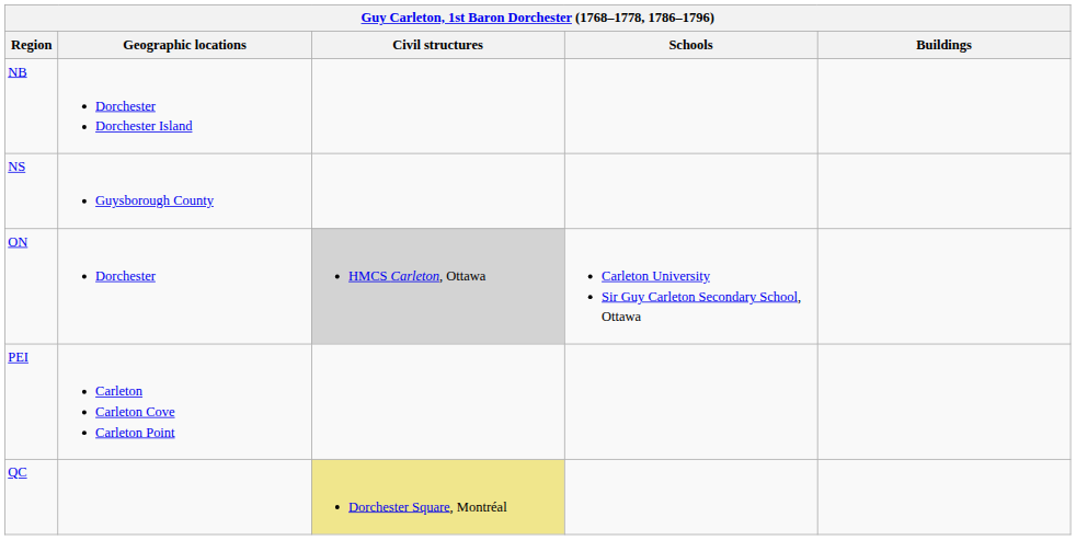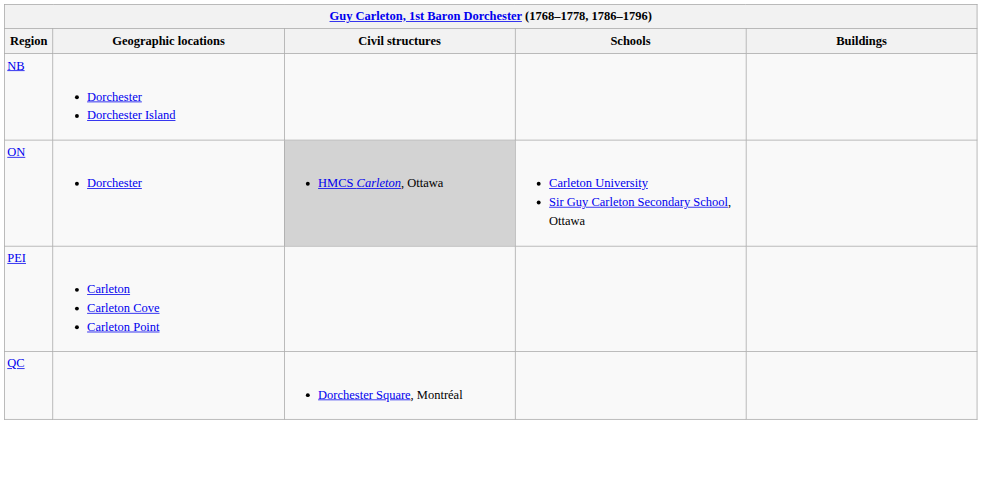- row: NS | Guysborough County
QC | Civil structures: khaki background -> no background
